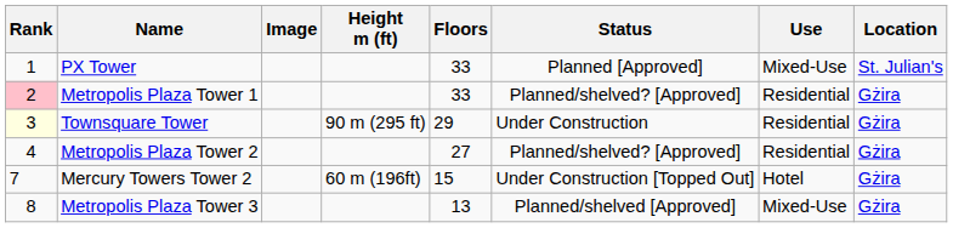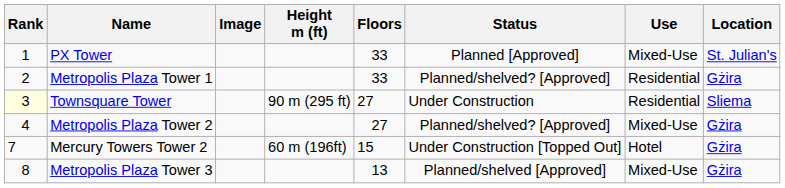Metropolis Plaza Tower 1 | Rank: pink background -> no background
Townsquare Tower | Floors: 29 -> 27
Townsquare Tower | Location: Gżira -> Sliema
Metropolis Plaza Tower 2 | Use: Residential -> Mixed-Use
